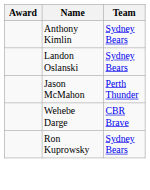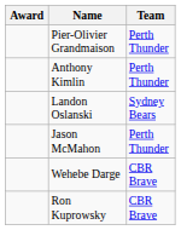+ row: Pier-Olivier Grandmaison | Perth Thunder
Anthony Kimlin | Team: Sydney Bears -> Perth Thunder
Ron Kuprowsky | Team: Sydney Bears -> CBR Brave
